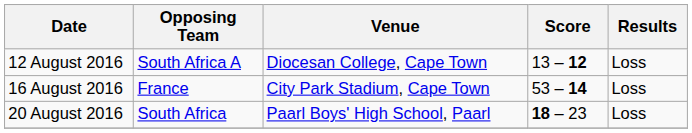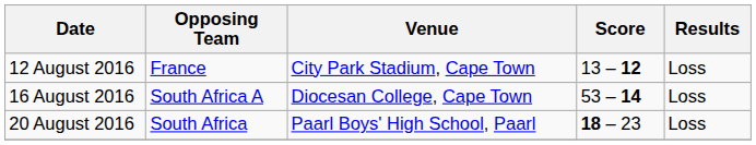12 August 2016 | Opposing Team: South Africa A -> France
12 August 2016 | Venue: Diocesan College, Cape Town -> City Park Stadium, Cape Town
16 August 2016 | Opposing Team: France -> South Africa A
16 August 2016 | Venue: City Park Stadium, Cape Town -> Diocesan College, Cape Town
